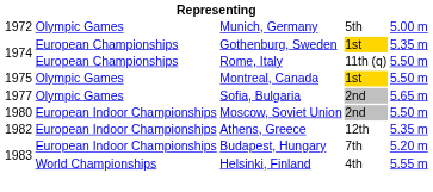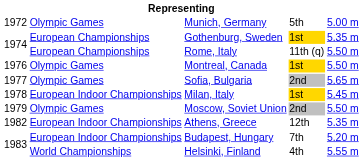Montreal, Canada | column 1: 1975 -> 1976
+ row: 1978 | European Indoor Championships | Milan, Italy | 1st | 5.45 m
Moscow, Soviet Union | column 1: 1980 -> 1979
Moscow, Soviet Union | column 2: European Indoor Championships -> Olympic Games
